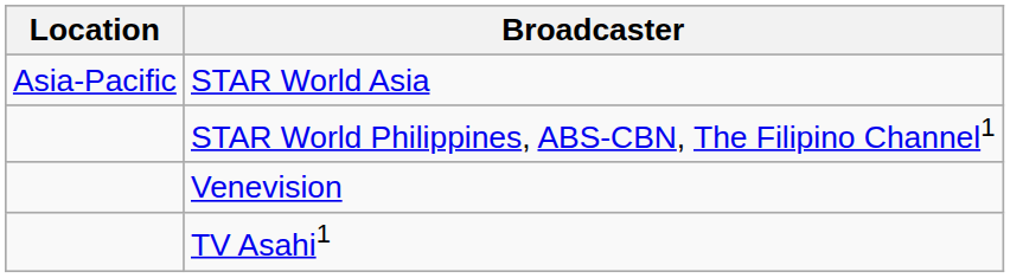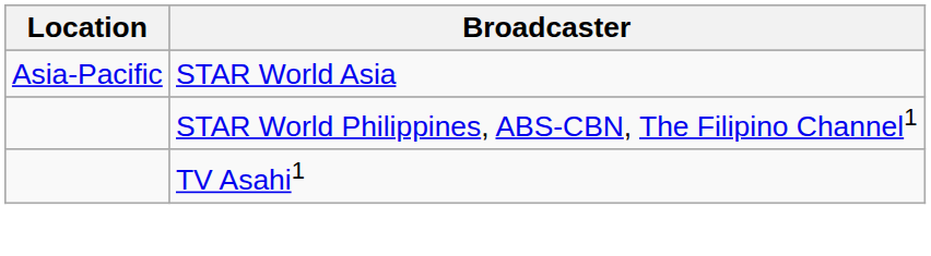- row: Venevision
